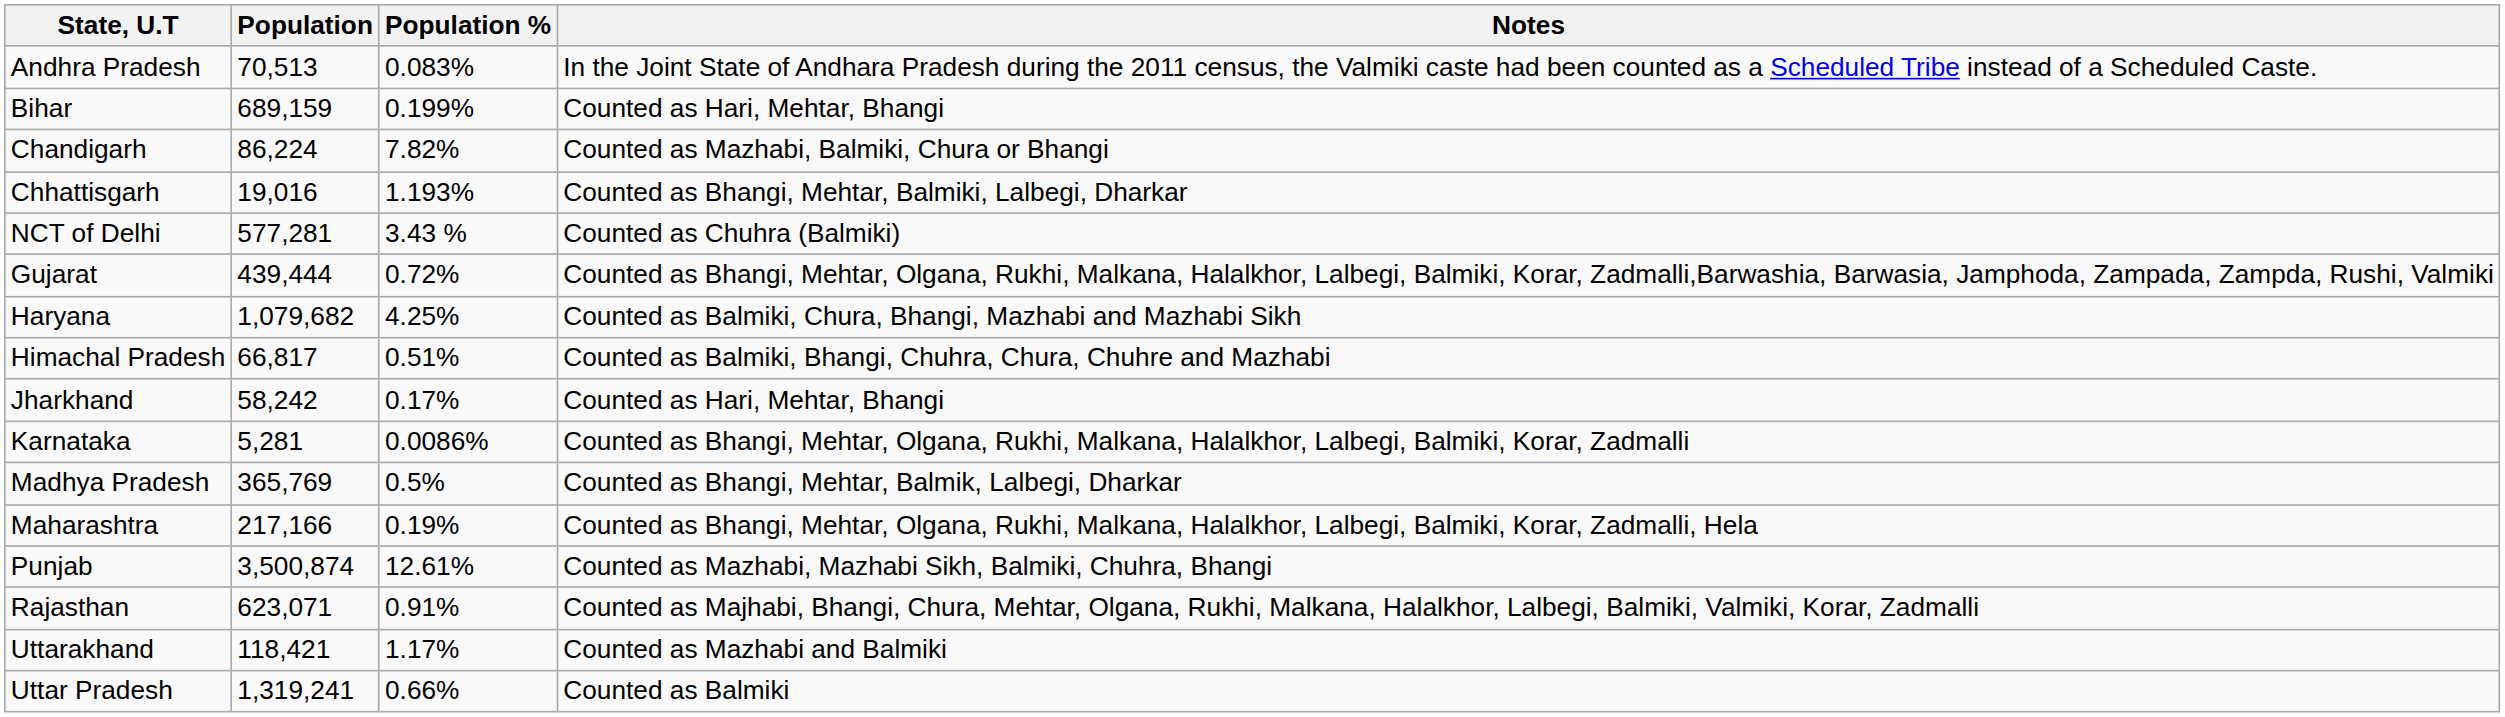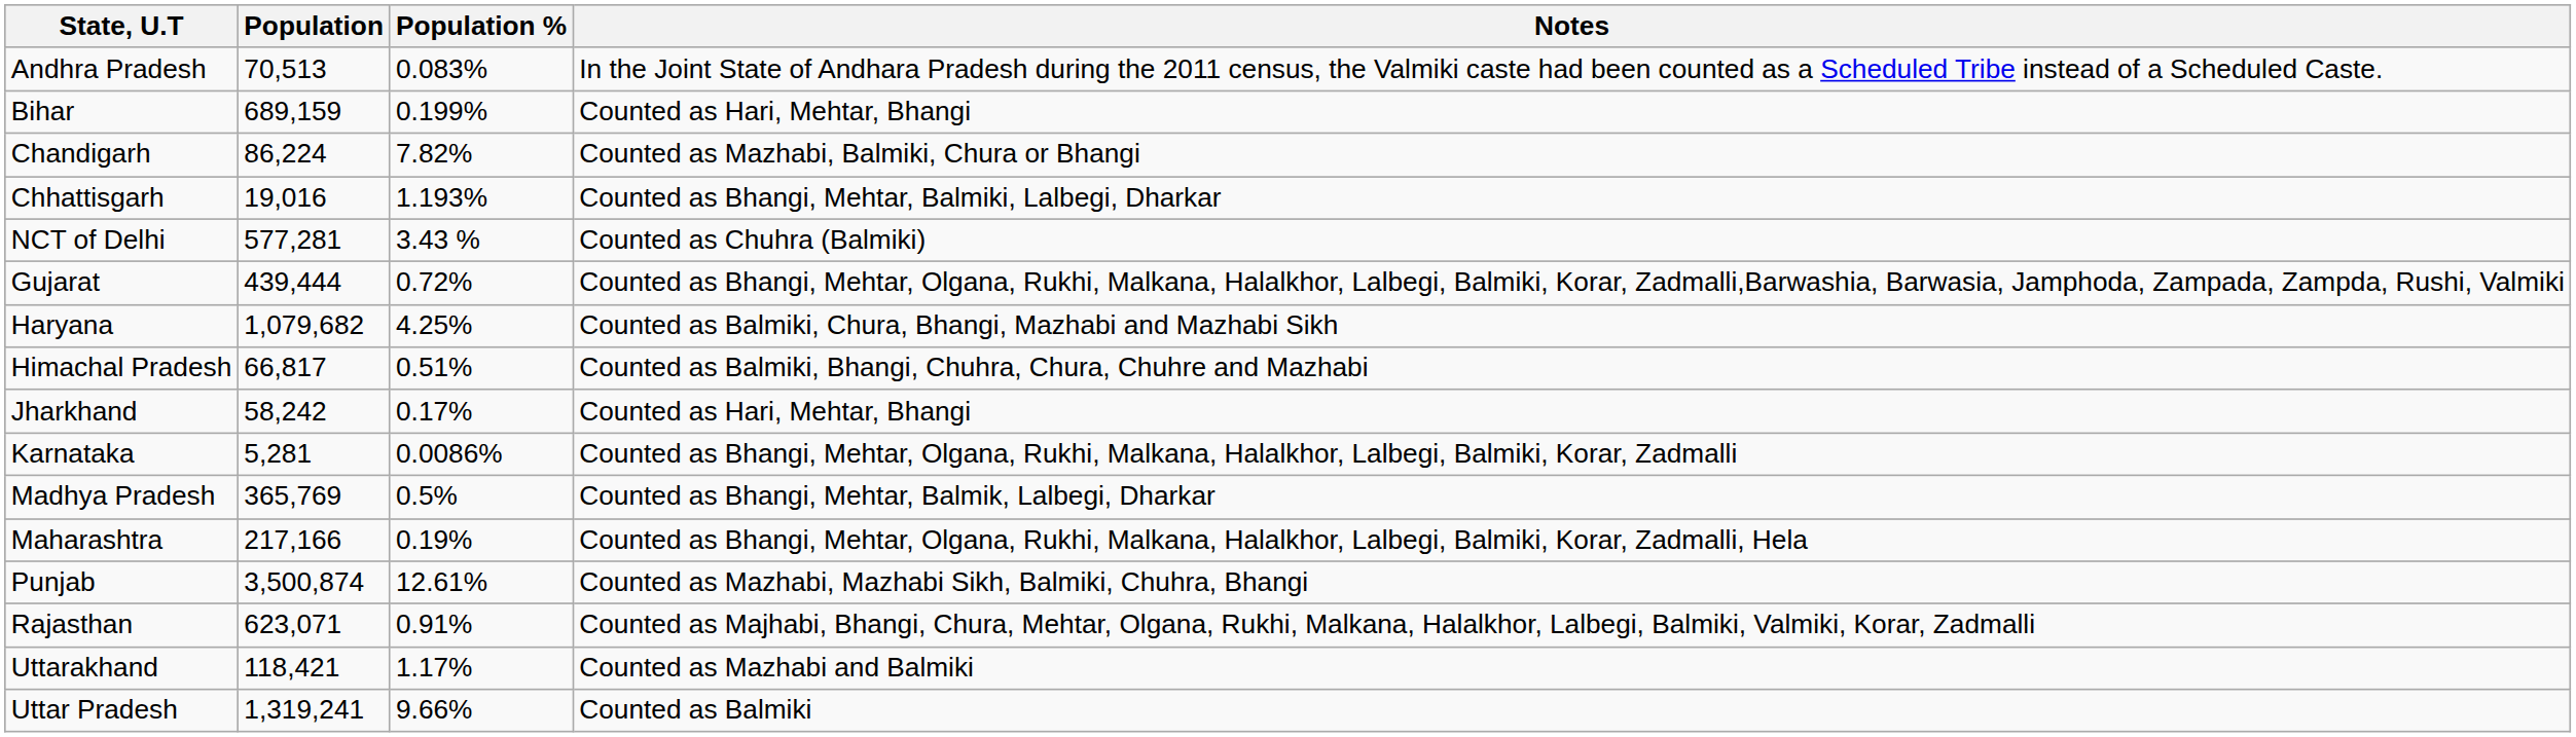Uttar Pradesh | Population %: 0.66% -> 9.66%
